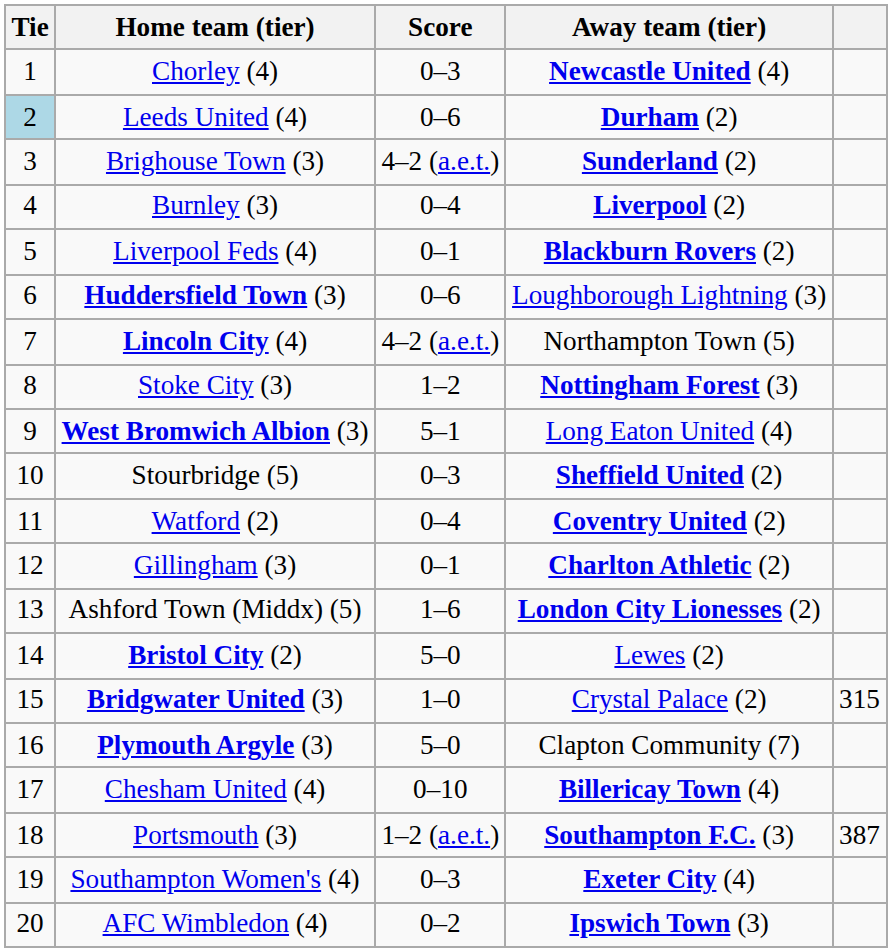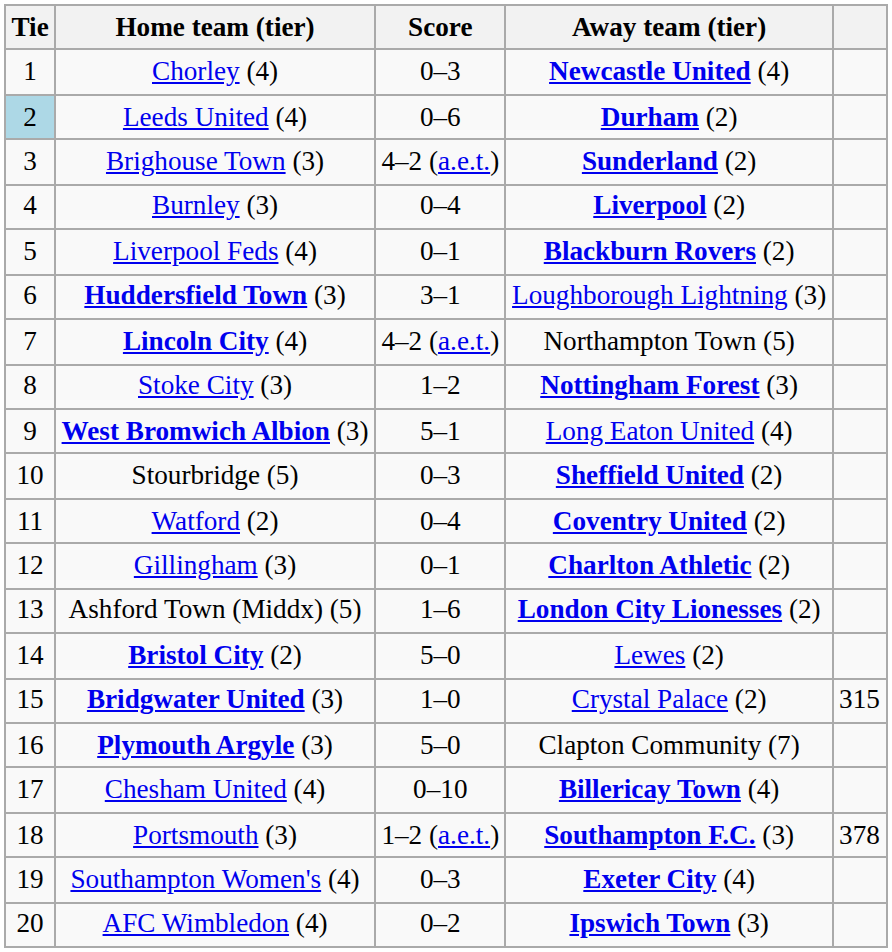Huddersfield Town (3) | Score: 0–6 -> 3–1
Portsmouth (3) | column 5: 387 -> 378
